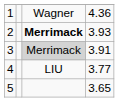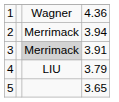2 | column 3: bold -> normal
2 | column 4: 3.93 -> 3.94
4 | column 4: 3.77 -> 3.79
